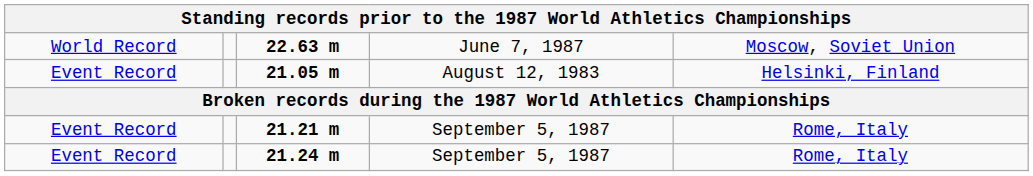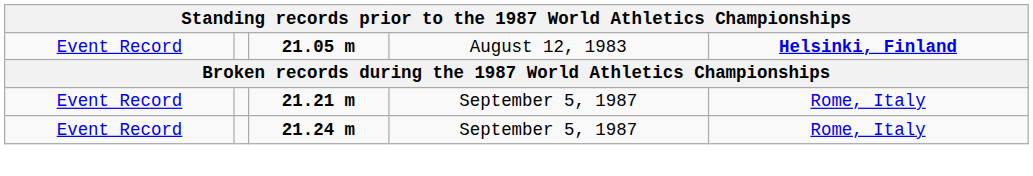- row: World Record | 22.63 m | June 7, 1987 | Moscow, Soviet Union
21.05 m | column 5: normal -> bold
